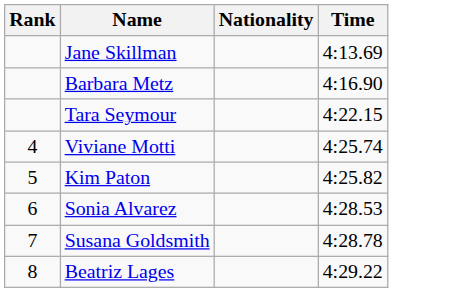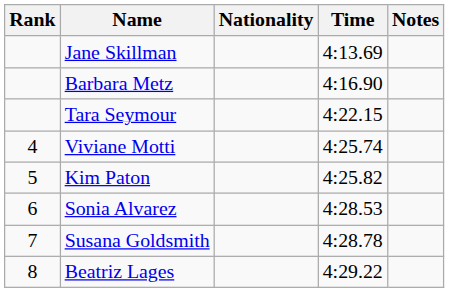+ column: Notes
